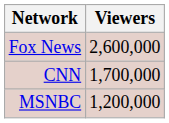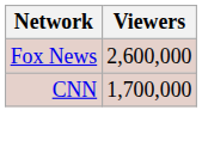- row: MSNBC | 1,200,000
